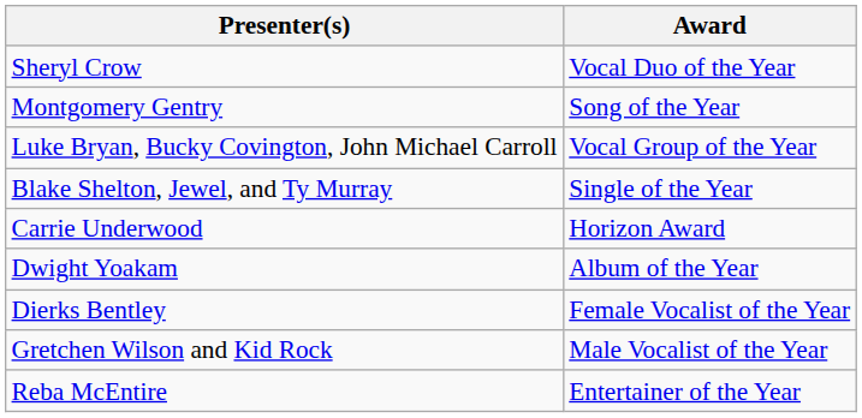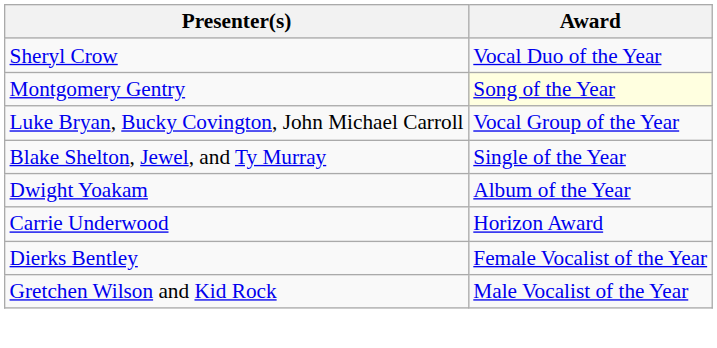Montgomery Gentry | Award: no background -> lightyellow background
rows swapped: Dwight Yoakam <-> Carrie Underwood
- row: Reba McEntire | Entertainer of the Year
